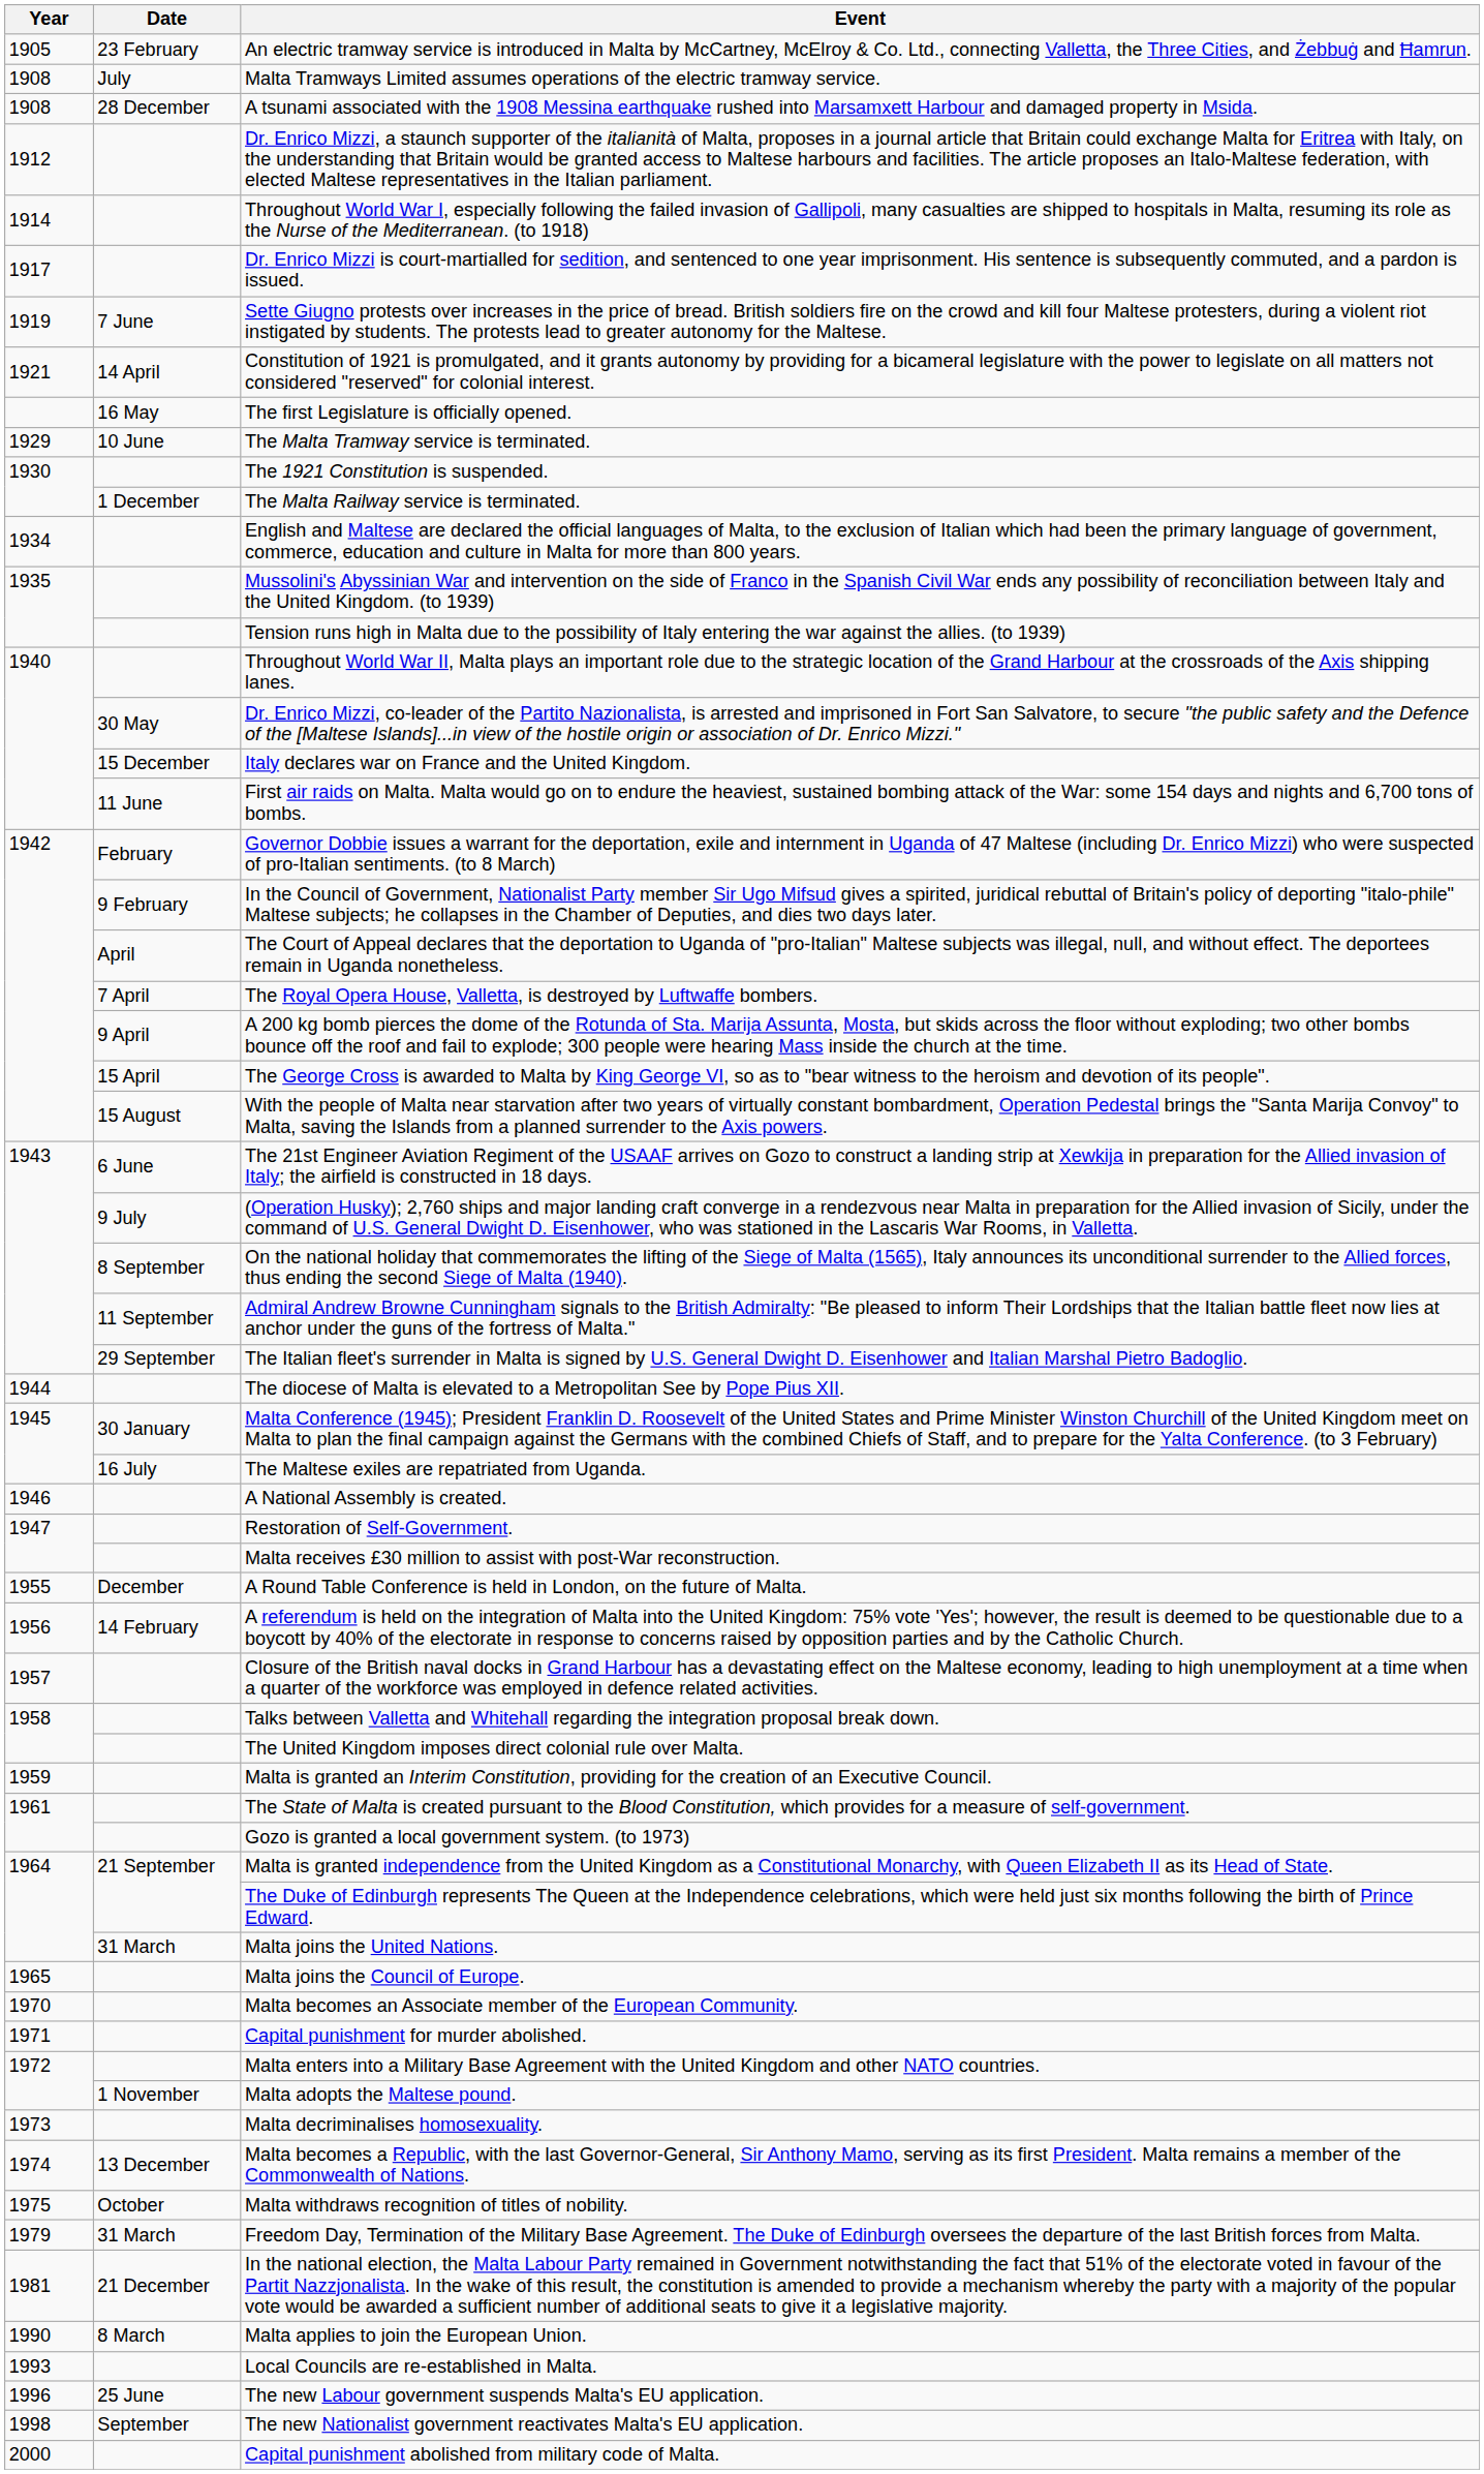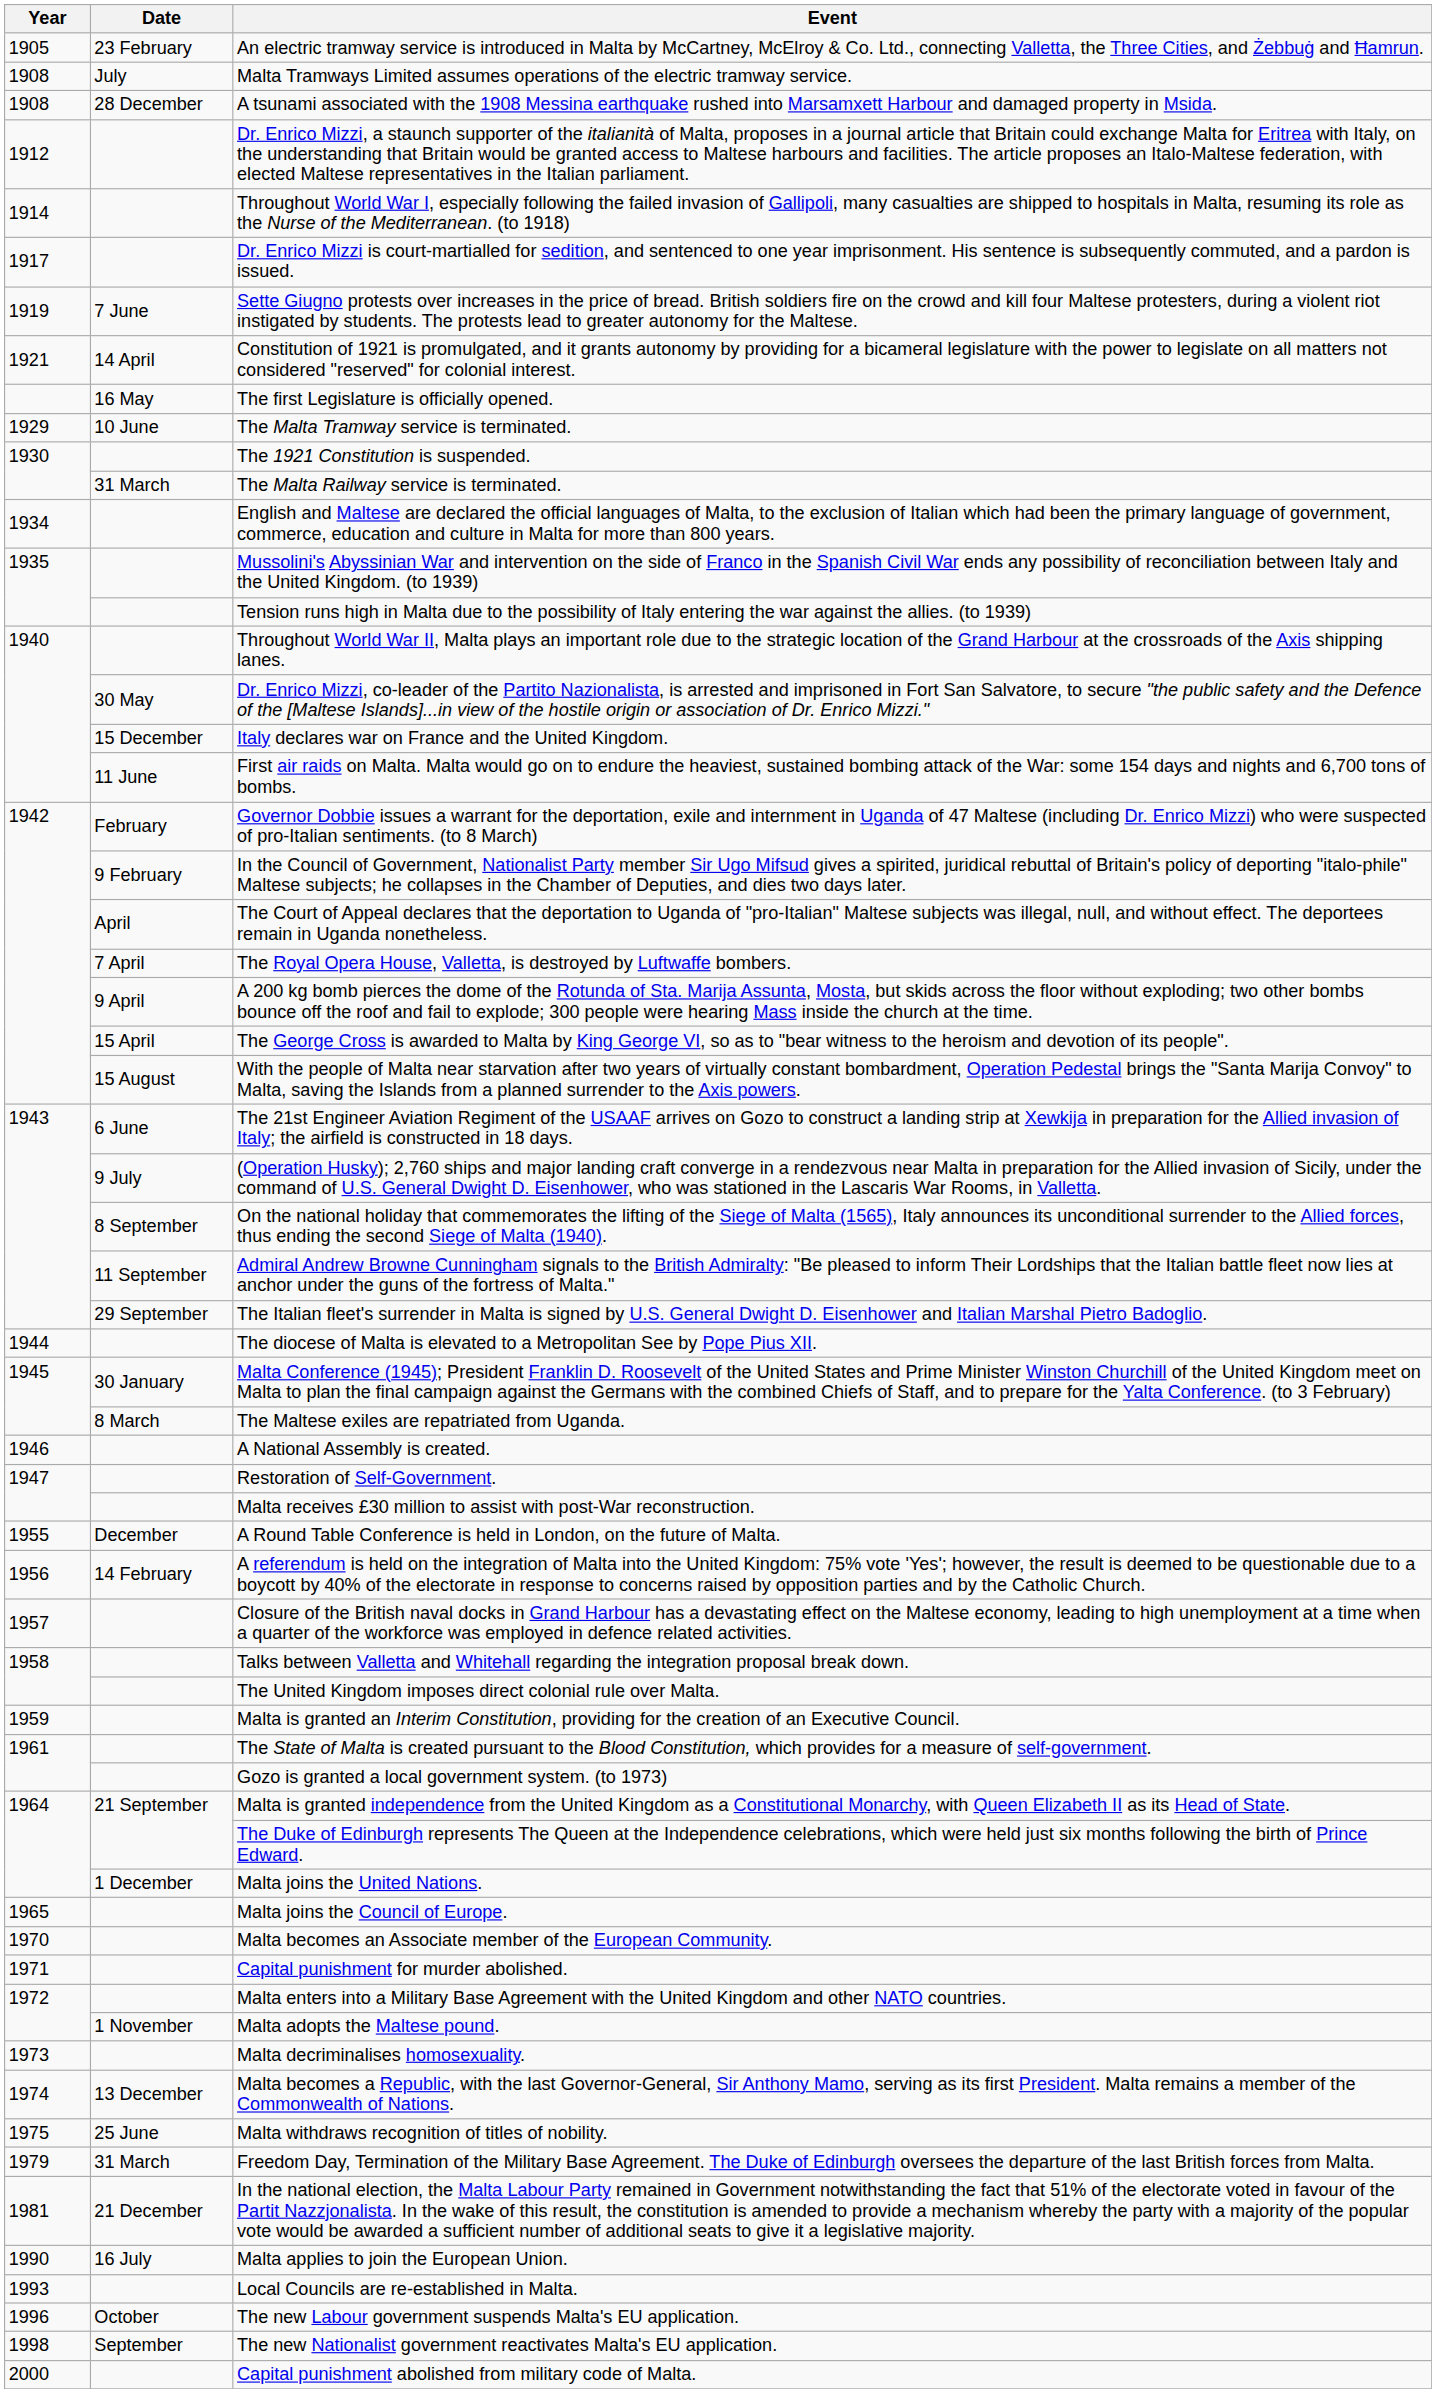The Malta Railway service is terminated. | Date: 1 December -> 31 March
The Maltese exiles are repatriated from Uganda. | Date: 16 July -> 8 March
Malta joins the United Nations. | Date: 31 March -> 1 December
Malta withdraws recognition of titles of nobility. | Date: October -> 25 June
Malta applies to join the European Union. | Date: 8 March -> 16 July
The new Labour government suspends Malta's EU application. | Date: 25 June -> October
